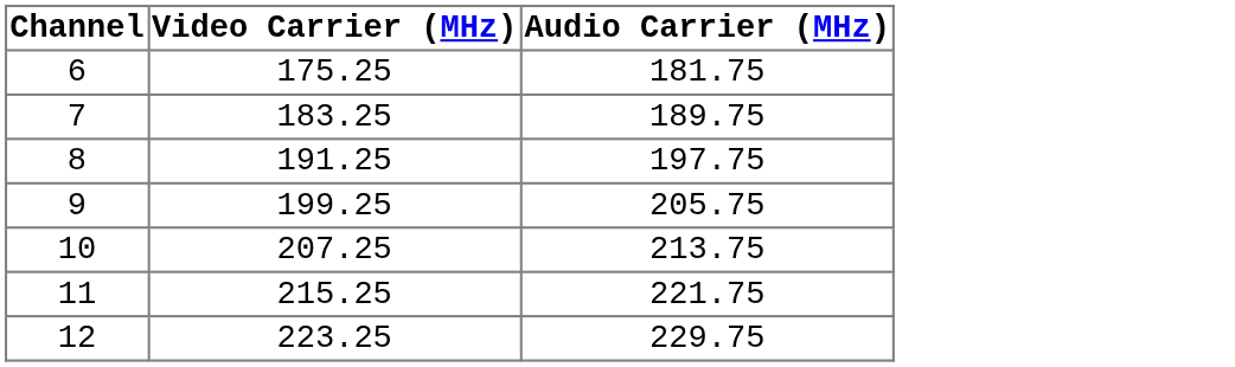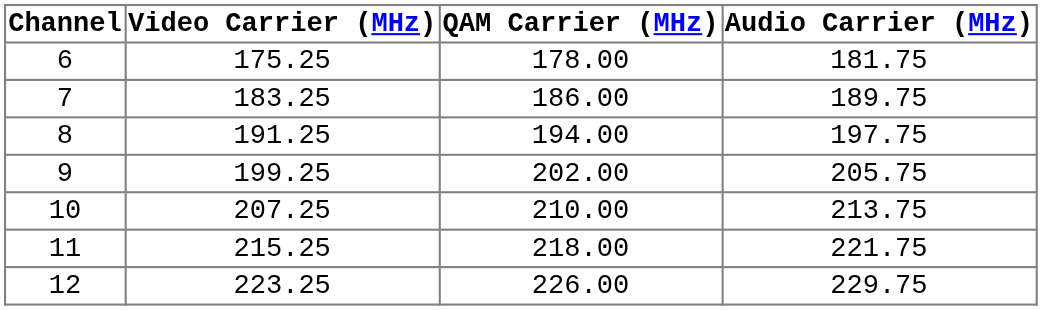+ column: QAM Carrier (MHz) | 178.00 | 186.00 | 194.00 | 202.00 | 210.00 | 218.00 | 226.00
